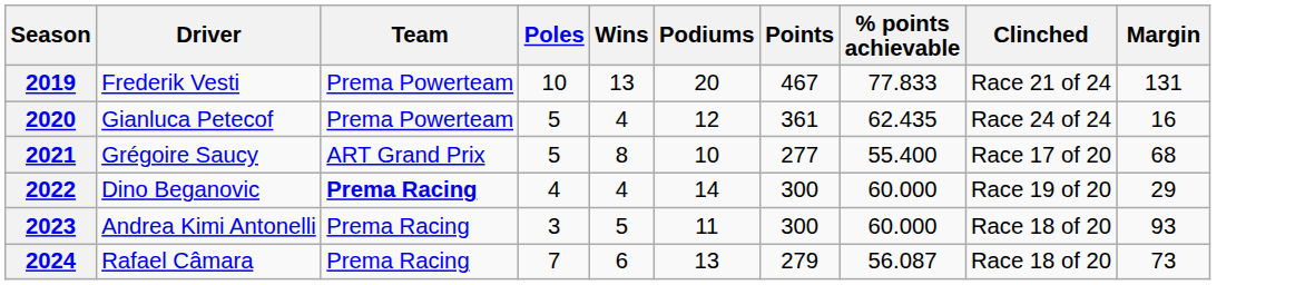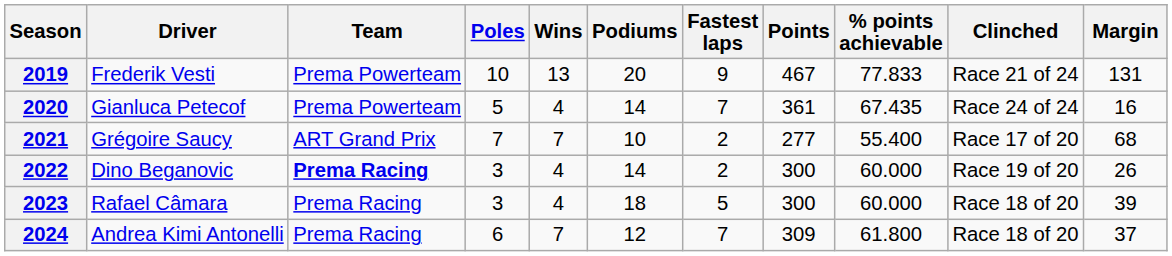+ column: Fastest laps | 9 | 7 | 2 | 2 | 5 | 7
2020 | Podiums: 12 -> 14
2020 | % points achievable: 62.435 -> 67.435
2021 | Poles: 5 -> 7
2021 | Wins: 8 -> 7
2022 | Poles: 4 -> 3
2022 | Margin: 29 -> 26
2023 | Driver: Andrea Kimi Antonelli -> Rafael Câmara
2023 | Wins: 5 -> 4
2023 | Podiums: 11 -> 18
2023 | Margin: 93 -> 39
2024 | Driver: Rafael Câmara -> Andrea Kimi Antonelli
2024 | Poles: 7 -> 6
2024 | Wins: 6 -> 7
2024 | Podiums: 13 -> 12
2024 | Points: 279 -> 309
2024 | % points achievable: 56.087 -> 61.800
2024 | Margin: 73 -> 37
